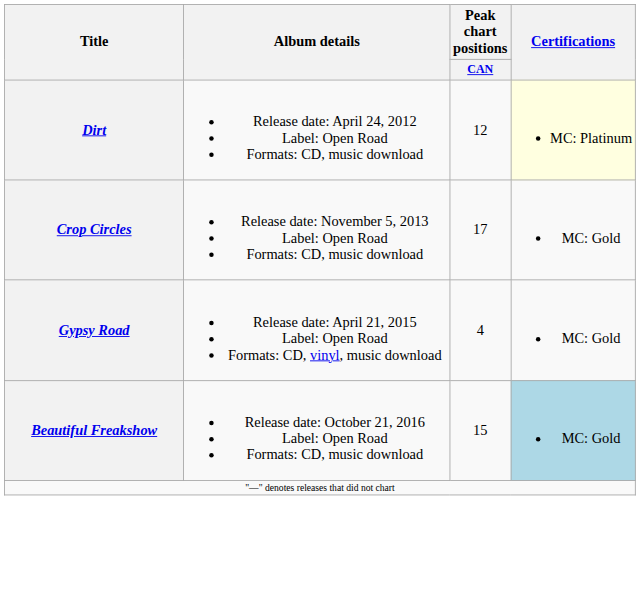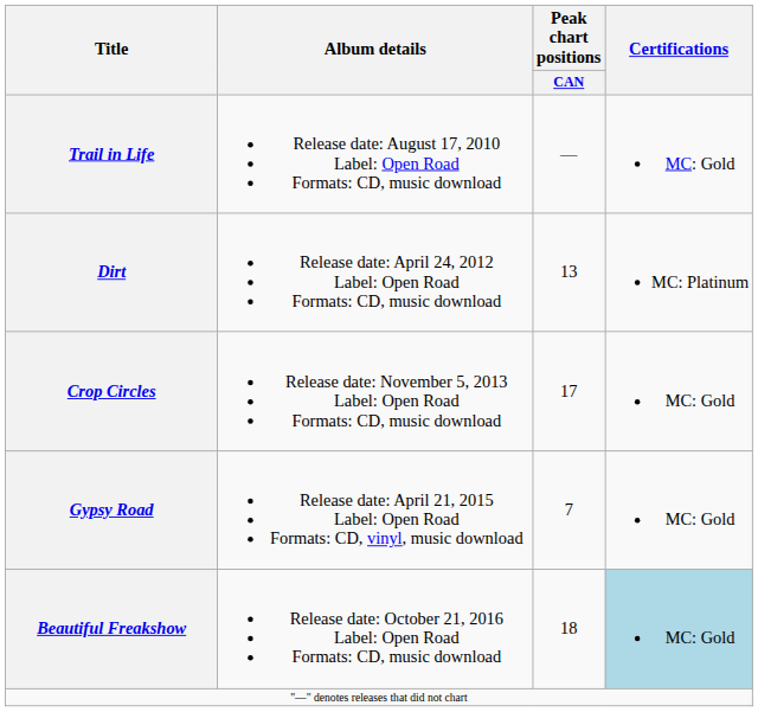+ row: Trail in Life | Release date: August 17, 2010 Label: Open Road Formats: CD, music download | — | MC: Gold
Dirt | Peak chart positions / CAN: 12 -> 13
Dirt | Certifications: lightyellow background -> no background
Gypsy Road | Peak chart positions / CAN: 4 -> 7
Beautiful Freakshow | Peak chart positions / CAN: 15 -> 18
